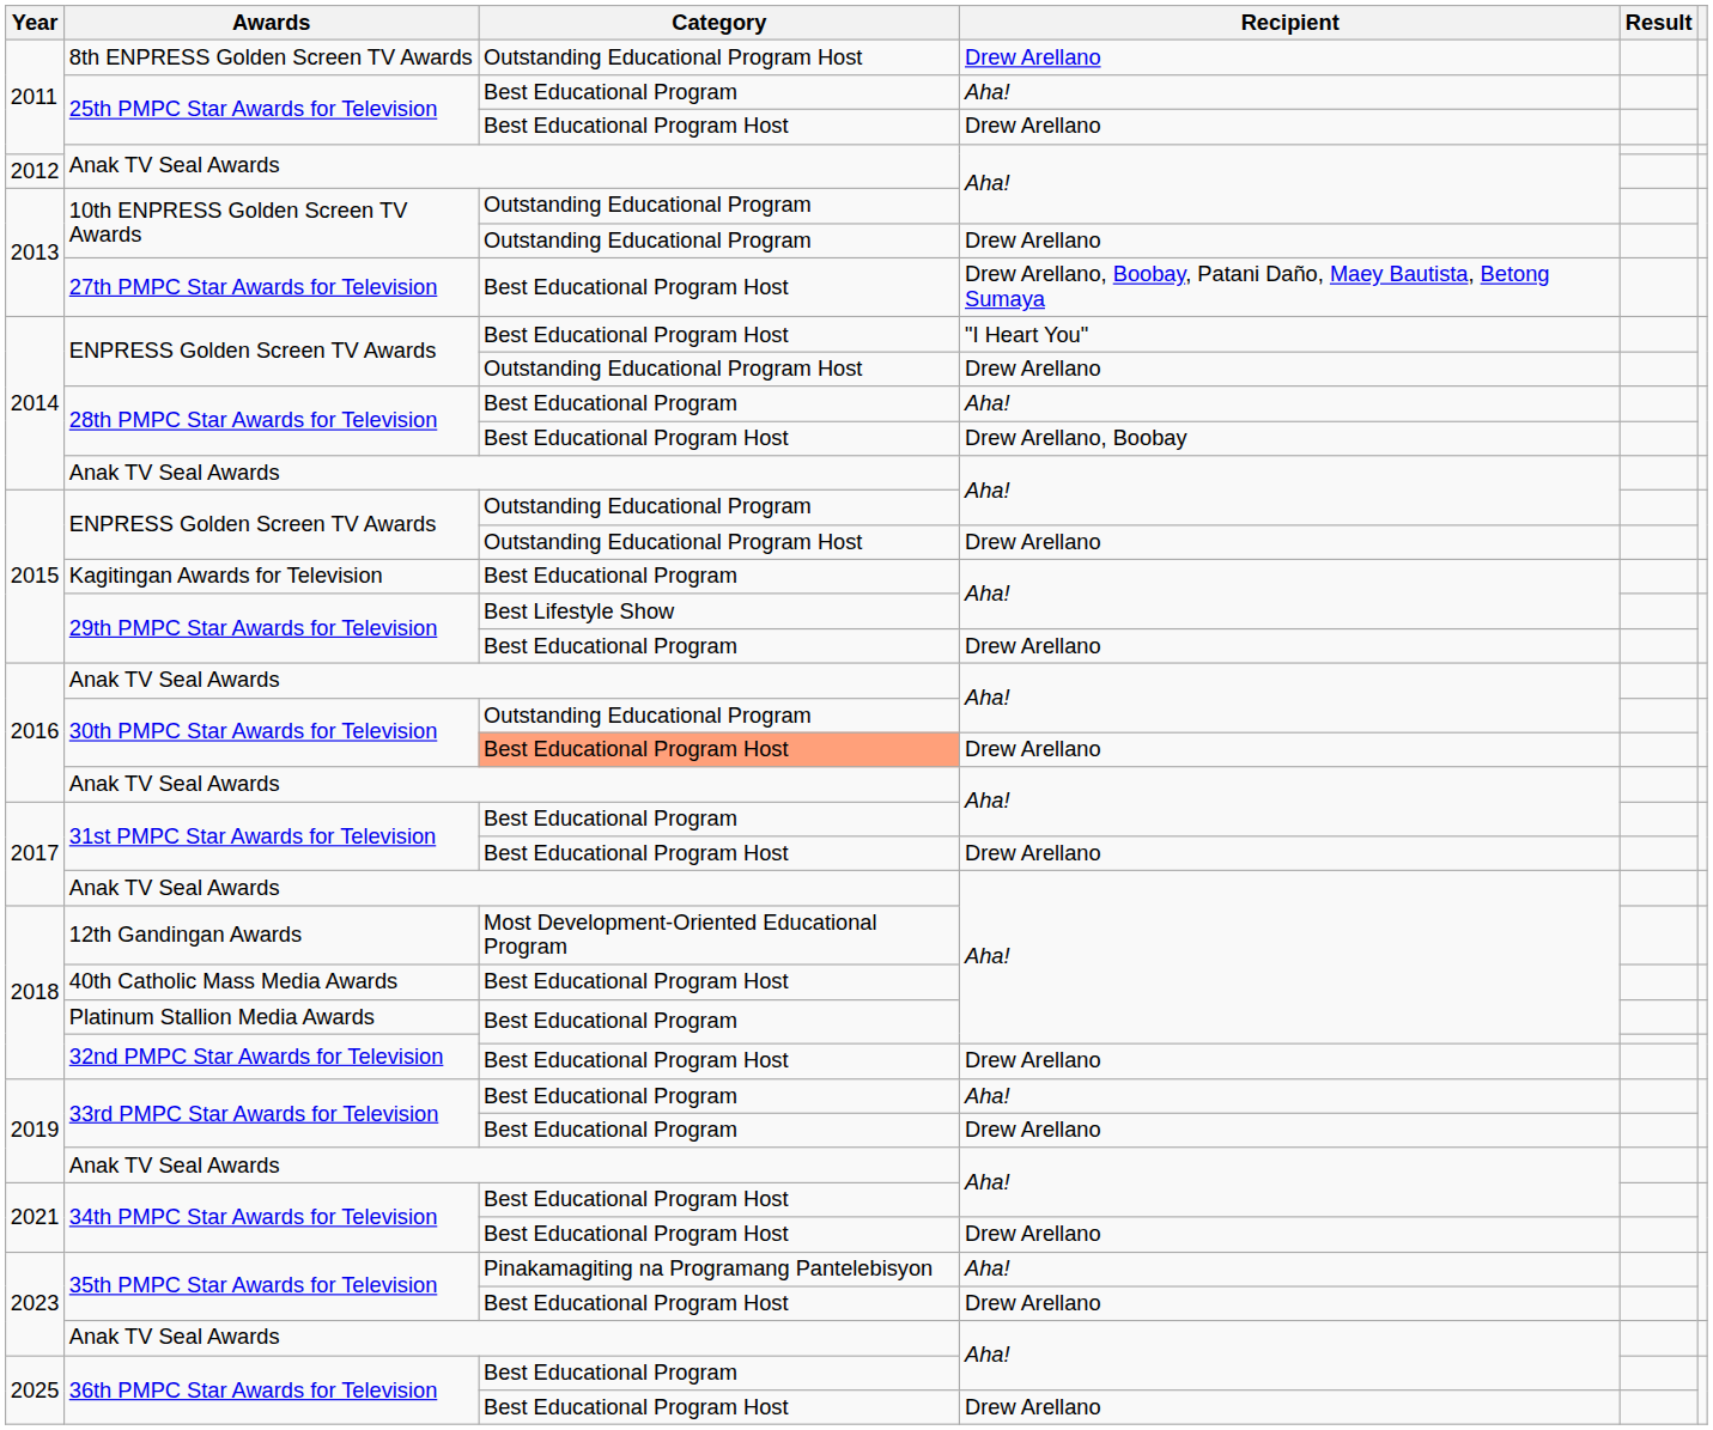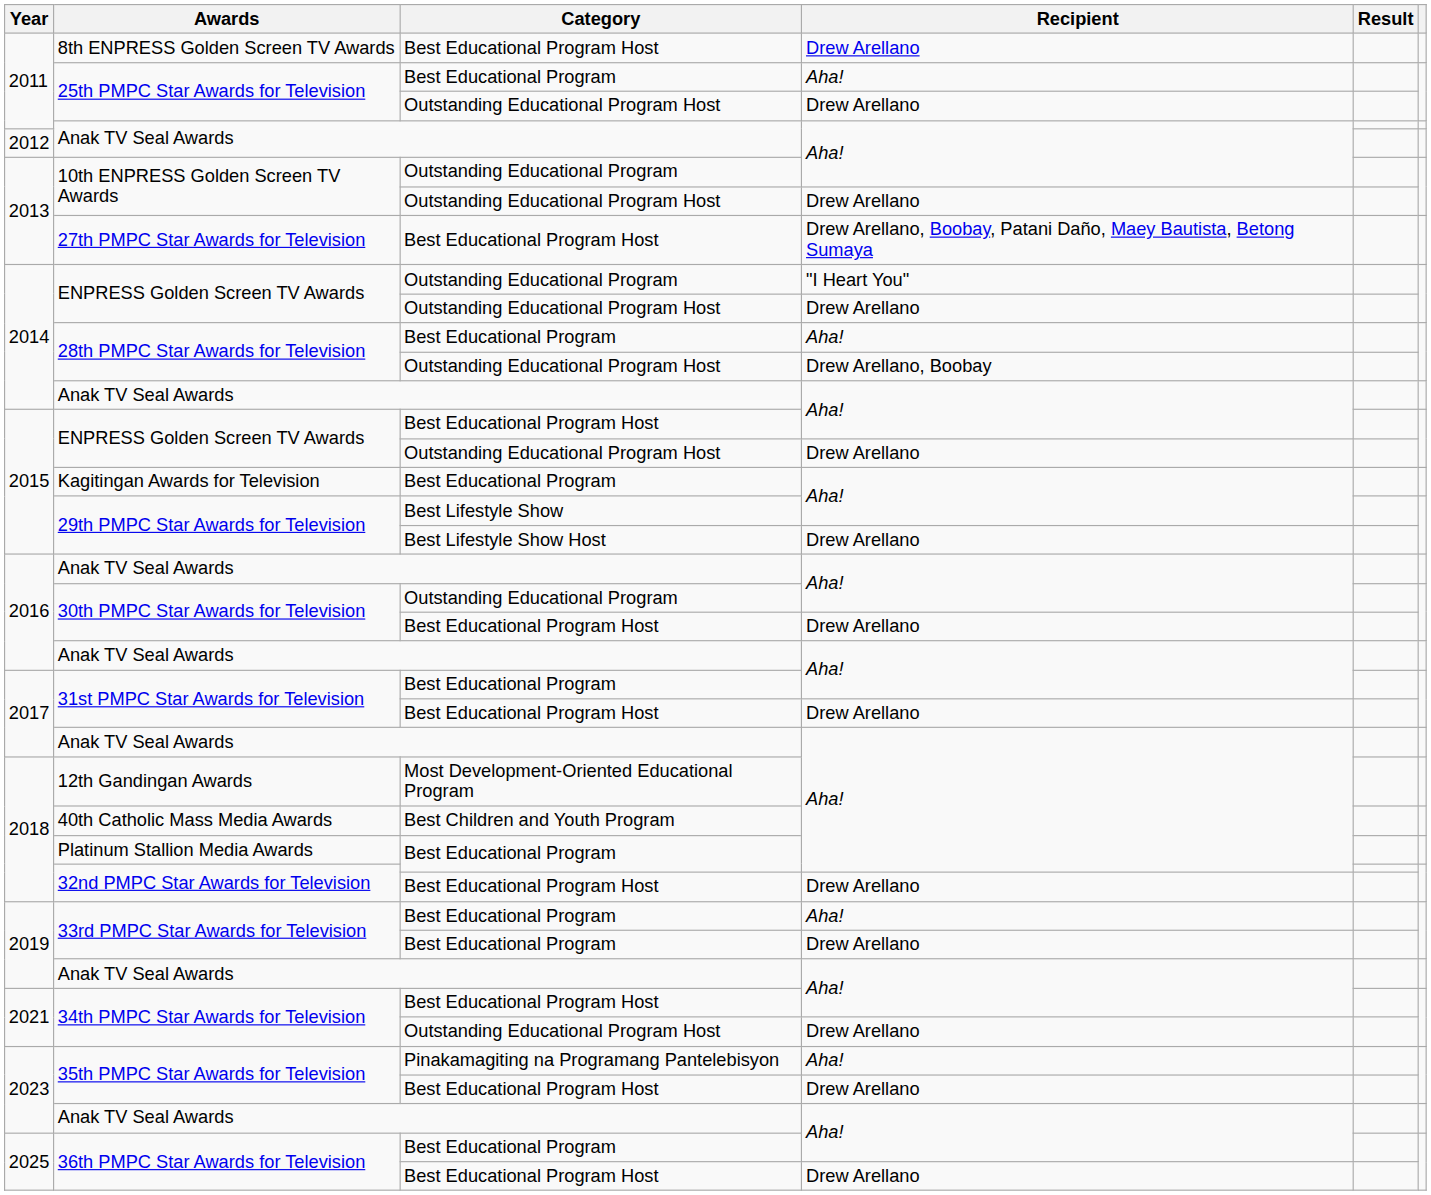8th ENPRESS Golden Screen TV Awards | Category: Outstanding Educational Program Host -> Best Educational Program Host
25th PMPC Star Awards for Television / Drew Arellano | Category: Best Educational Program Host -> Outstanding Educational Program Host
10th ENPRESS Golden Screen TV Awards / Drew Arellano | Category: Outstanding Educational Program -> Outstanding Educational Program Host
ENPRESS Golden Screen TV Awards / "I Heart You" | Category: Best Educational Program Host -> Outstanding Educational Program
28th PMPC Star Awards for Television / Drew Arellano, Boobay | Category: Best Educational Program Host -> Outstanding Educational Program Host
ENPRESS Golden Screen TV Awards / Aha! | Category: Outstanding Educational Program -> Best Educational Program Host
29th PMPC Star Awards for Television / Drew Arellano | Category: Best Educational Program -> Best Lifestyle Show Host
30th PMPC Star Awards for Television / Drew Arellano | Category: lightsalmon background -> no background
40th Catholic Mass Media Awards | Category: Best Educational Program Host -> Best Children and Youth Program
34th PMPC Star Awards for Television / Drew Arellano | Category: Best Educational Program Host -> Outstanding Educational Program Host
